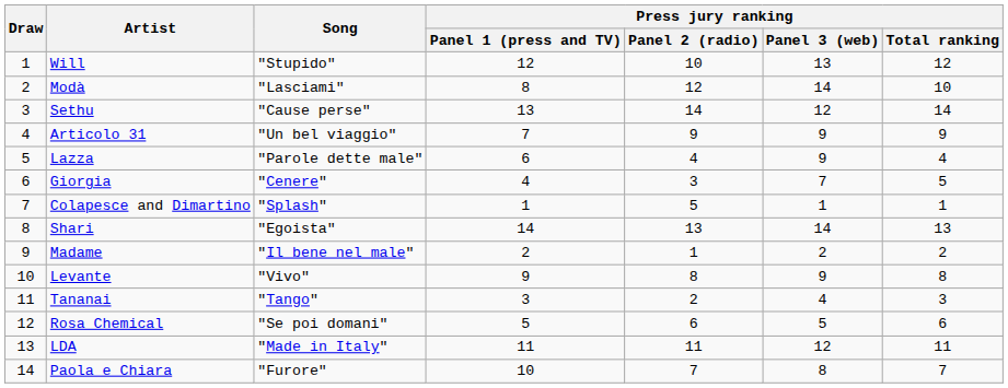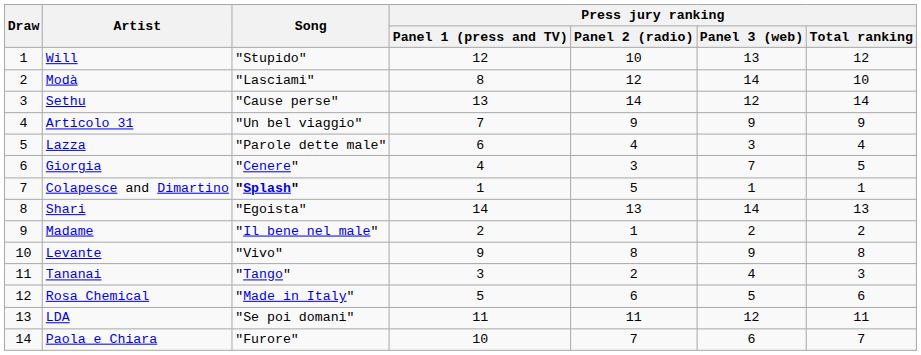Lazza | Press jury ranking / Panel 3 (web): 9 -> 3
Colapesce and Dimartino | Song: normal -> bold
Rosa Chemical | Song: "Se poi domani" -> "Made in Italy"
LDA | Song: "Made in Italy" -> "Se poi domani"
Paola e Chiara | Press jury ranking / Panel 3 (web): 8 -> 6
